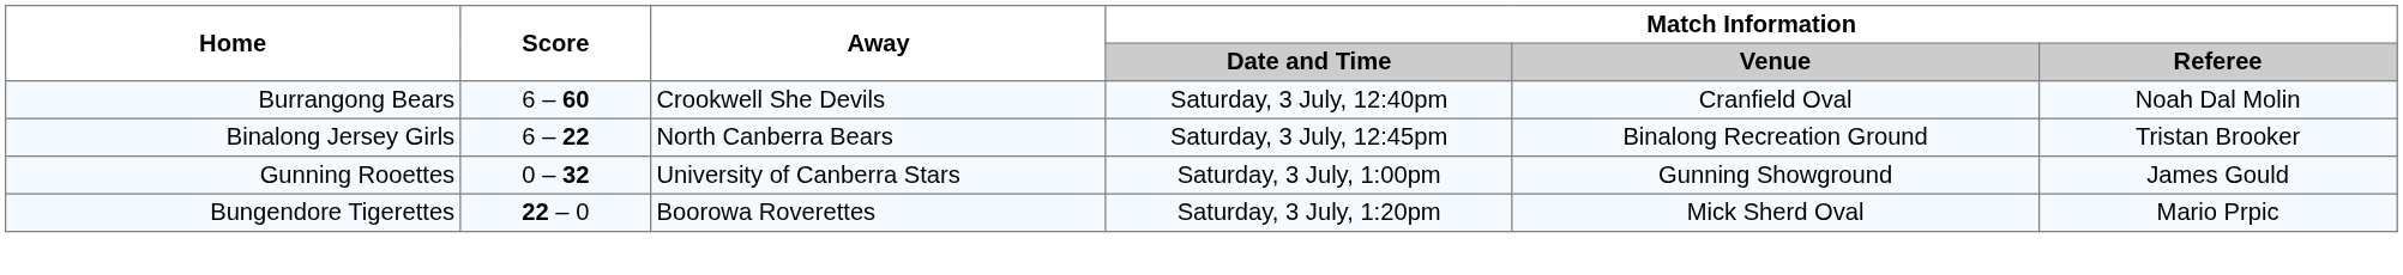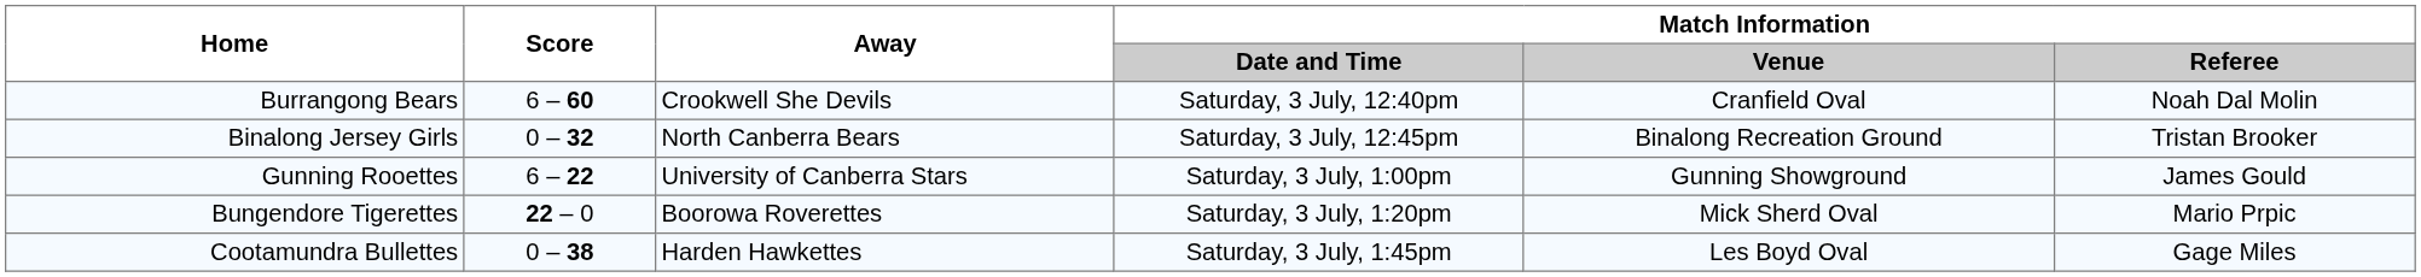Binalong Jersey Girls | Score: 6 – 22 -> 0 – 32
Gunning Rooettes | Score: 0 – 32 -> 6 – 22
+ row: Cootamundra Bullettes | 0 – 38 | Harden Hawkettes | Saturday, 3 July, 1:45pm | Les Boyd Oval | Gage Miles
